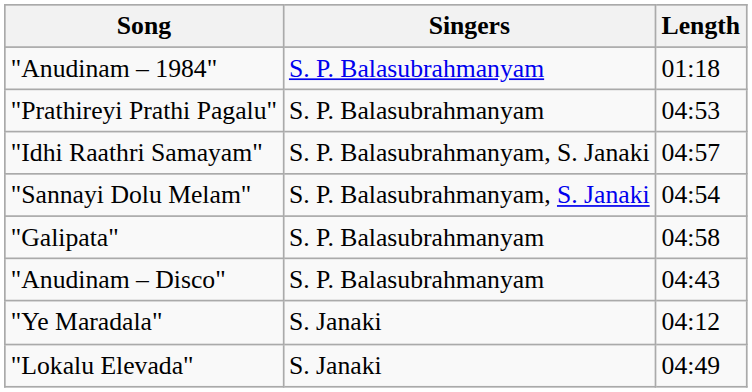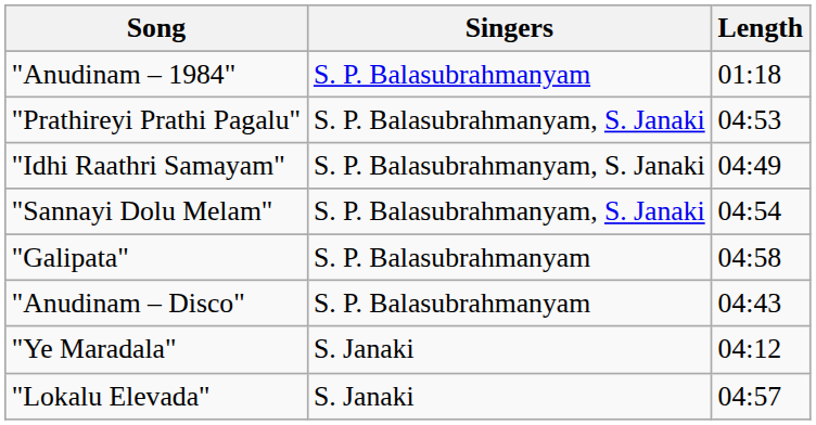"Prathireyi Prathi Pagalu" | Singers: S. P. Balasubrahmanyam -> S. P. Balasubrahmanyam, S. Janaki
"Idhi Raathri Samayam" | Length: 04:57 -> 04:49
"Lokalu Elevada" | Length: 04:49 -> 04:57
